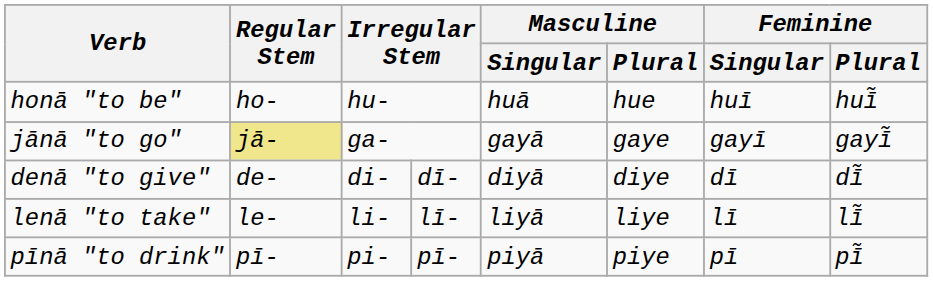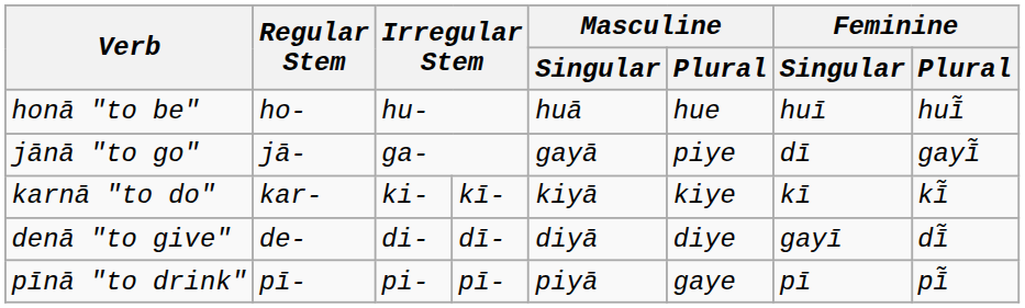jānā "to go" | Regular Stem: khaki background -> no background
jānā "to go" | Masculine / Plural: gaye -> piye
jānā "to go" | Feminine / Singular: gayī -> dī
+ row: karnā "to do" | kar- | ki- | kī- | kiyā | kiye | kī | kī̃
denā "to give" | Feminine / Singular: dī -> gayī
- row: lenā "to take" | le- | li- | lī- | liyā | liye | lī | lī̃
pīnā "to drink" | Masculine / Plural: piye -> gaye
